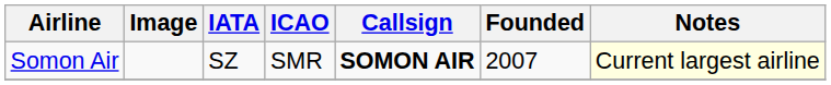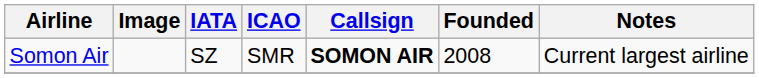Somon Air | Founded: 2007 -> 2008
Somon Air | Notes: lightyellow background -> no background
